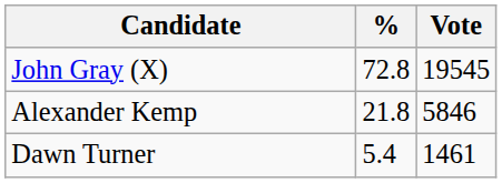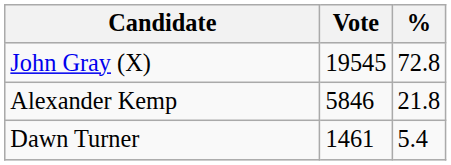columns swapped: Vote <-> %
